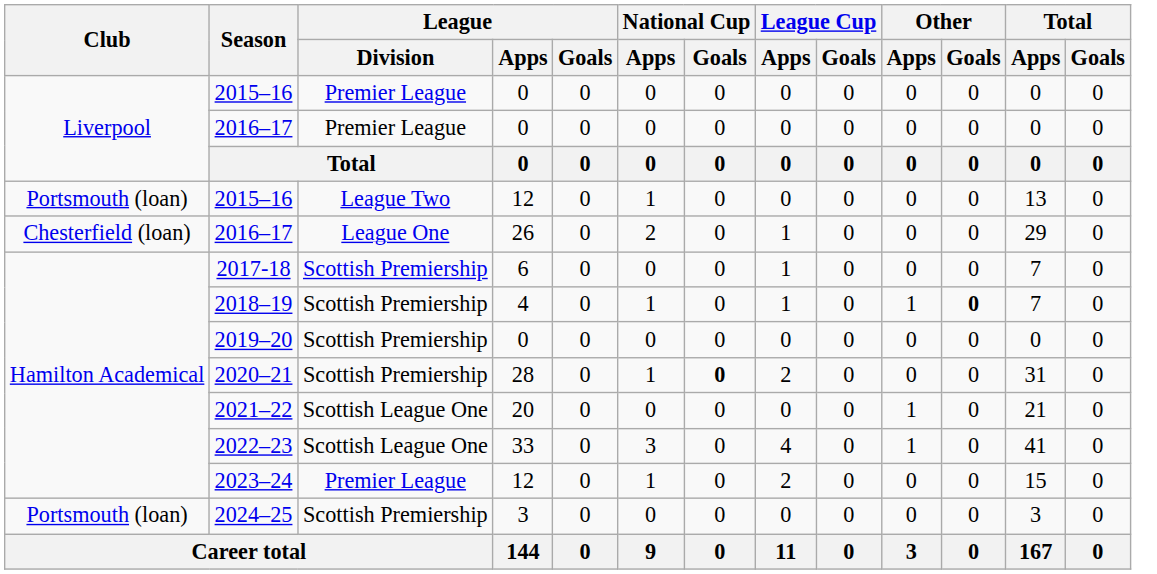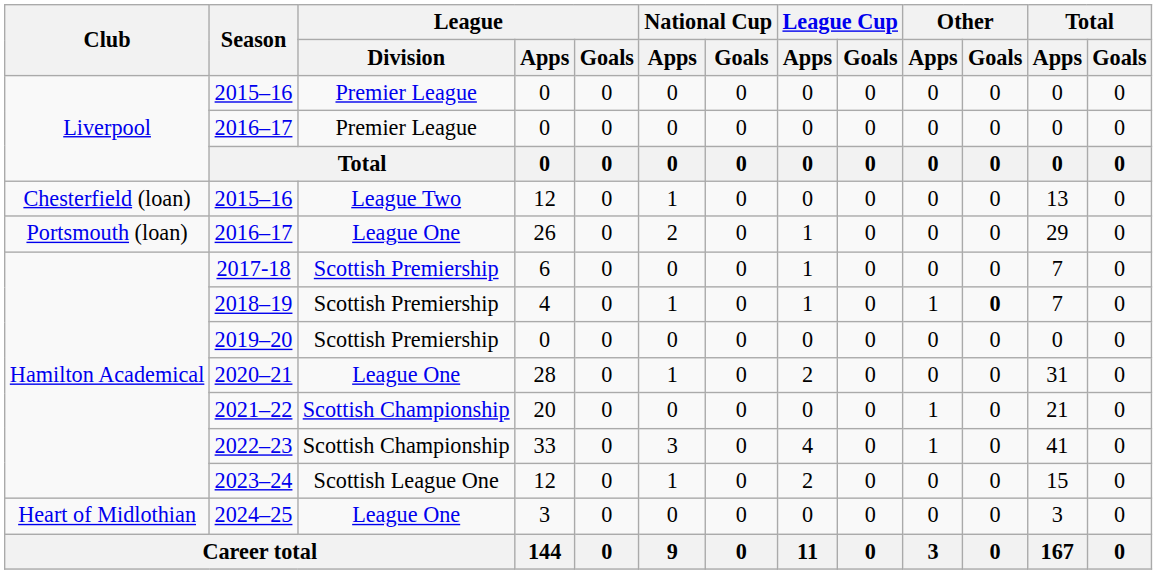2015–16 / 12 | Club: Portsmouth (loan) -> Chesterfield (loan)
2016–17 / 26 | Club: Chesterfield (loan) -> Portsmouth (loan)
2020–21 | League / Division: Scottish Premiership -> League One
2020–21 | National Cup / Goals: bold -> normal
2021–22 | League / Division: Scottish League One -> Scottish Championship
2022–23 | League / Division: Scottish League One -> Scottish Championship
2023–24 | League / Division: Premier League -> Scottish League One
2024–25 | Club: Portsmouth (loan) -> Heart of Midlothian
2024–25 | League / Division: Scottish Premiership -> League One
